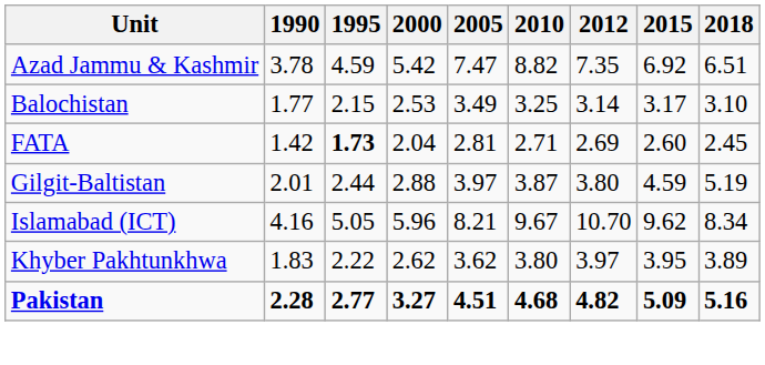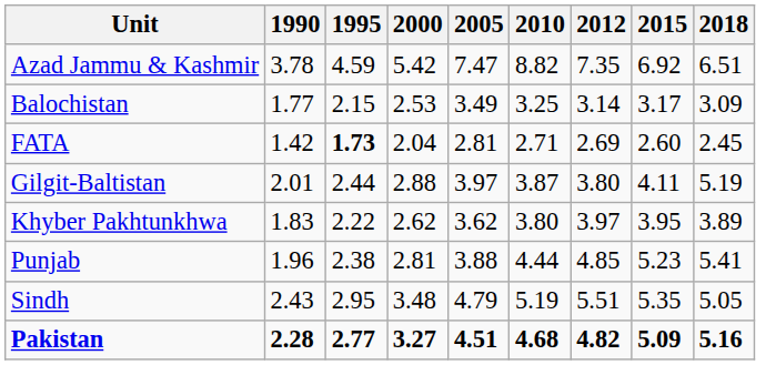Balochistan | 2018: 3.10 -> 3.09
Gilgit-Baltistan | 2015: 4.59 -> 4.11
- row: Islamabad (ICT) | 4.16 | 5.05 | 5.96 | 8.21 | 9.67 | 10.70 | 9.62 | 8.34
+ row: Punjab | 1.96 | 2.38 | 2.81 | 3.88 | 4.44 | 4.85 | 5.23 | 5.41
+ row: Sindh | 2.43 | 2.95 | 3.48 | 4.79 | 5.19 | 5.51 | 5.35 | 5.05
